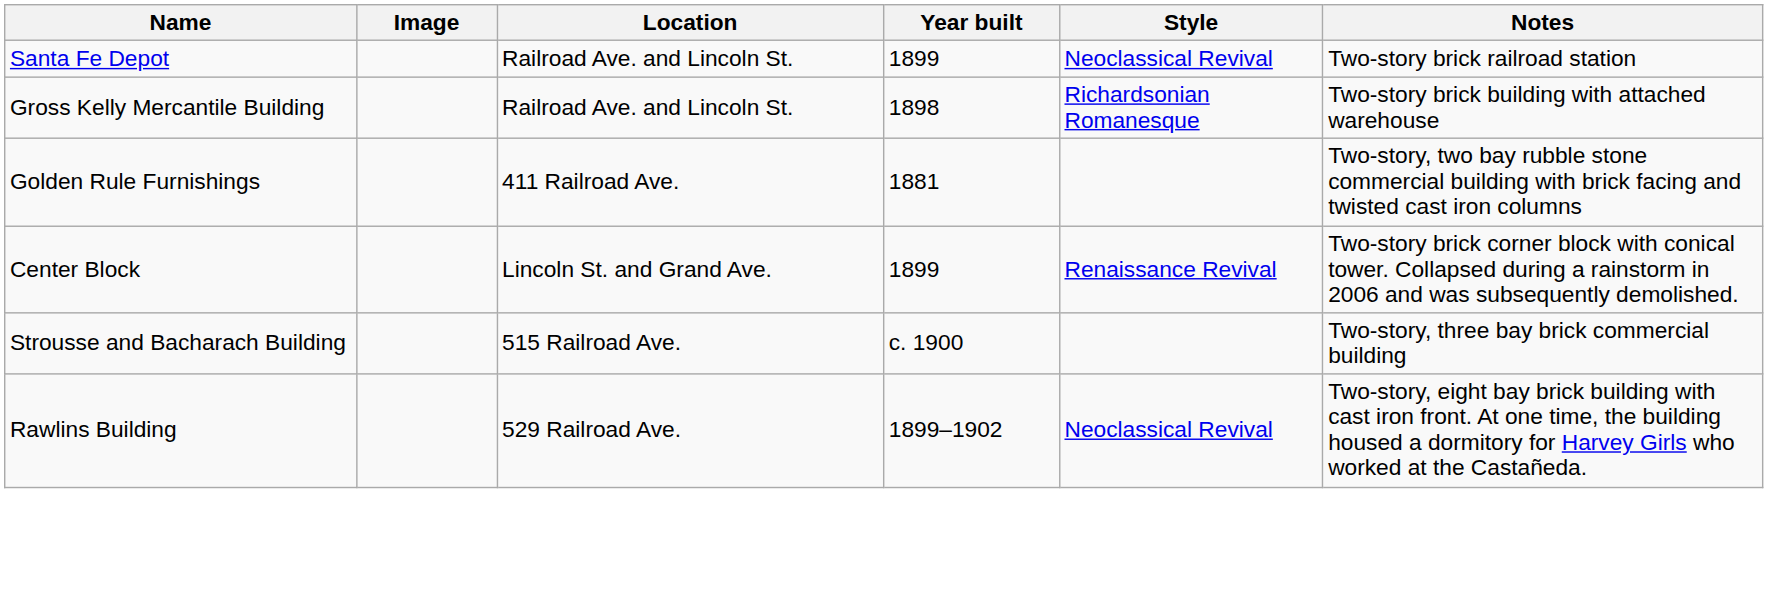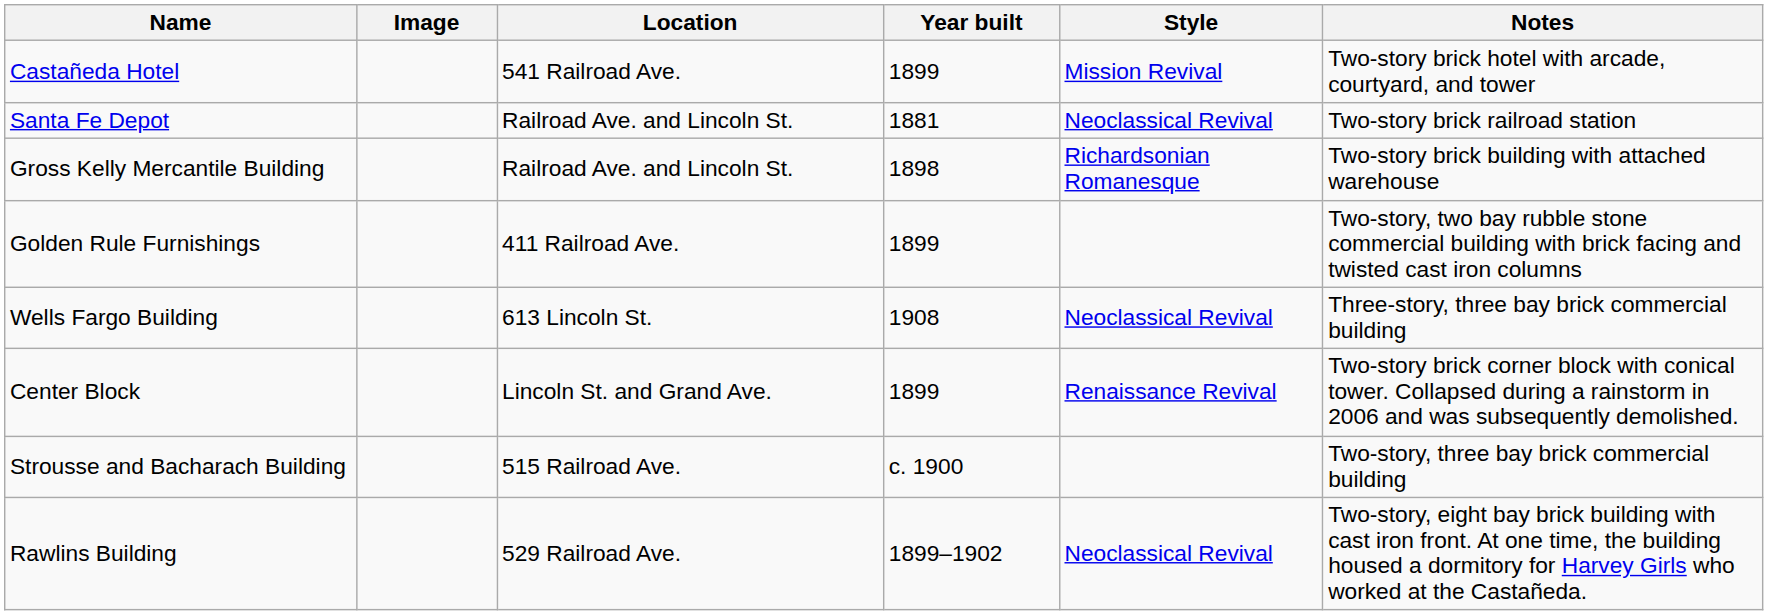+ row: Castañeda Hotel | 541 Railroad Ave. | 1899 | Mission Revival | Two-story brick hotel with arcade, courtyard, and tower
Santa Fe Depot | Year built: 1899 -> 1881
Golden Rule Furnishings | Year built: 1881 -> 1899
+ row: Wells Fargo Building | 613 Lincoln St. | 1908 | Neoclassical Revival | Three-story, three bay brick commercial building
